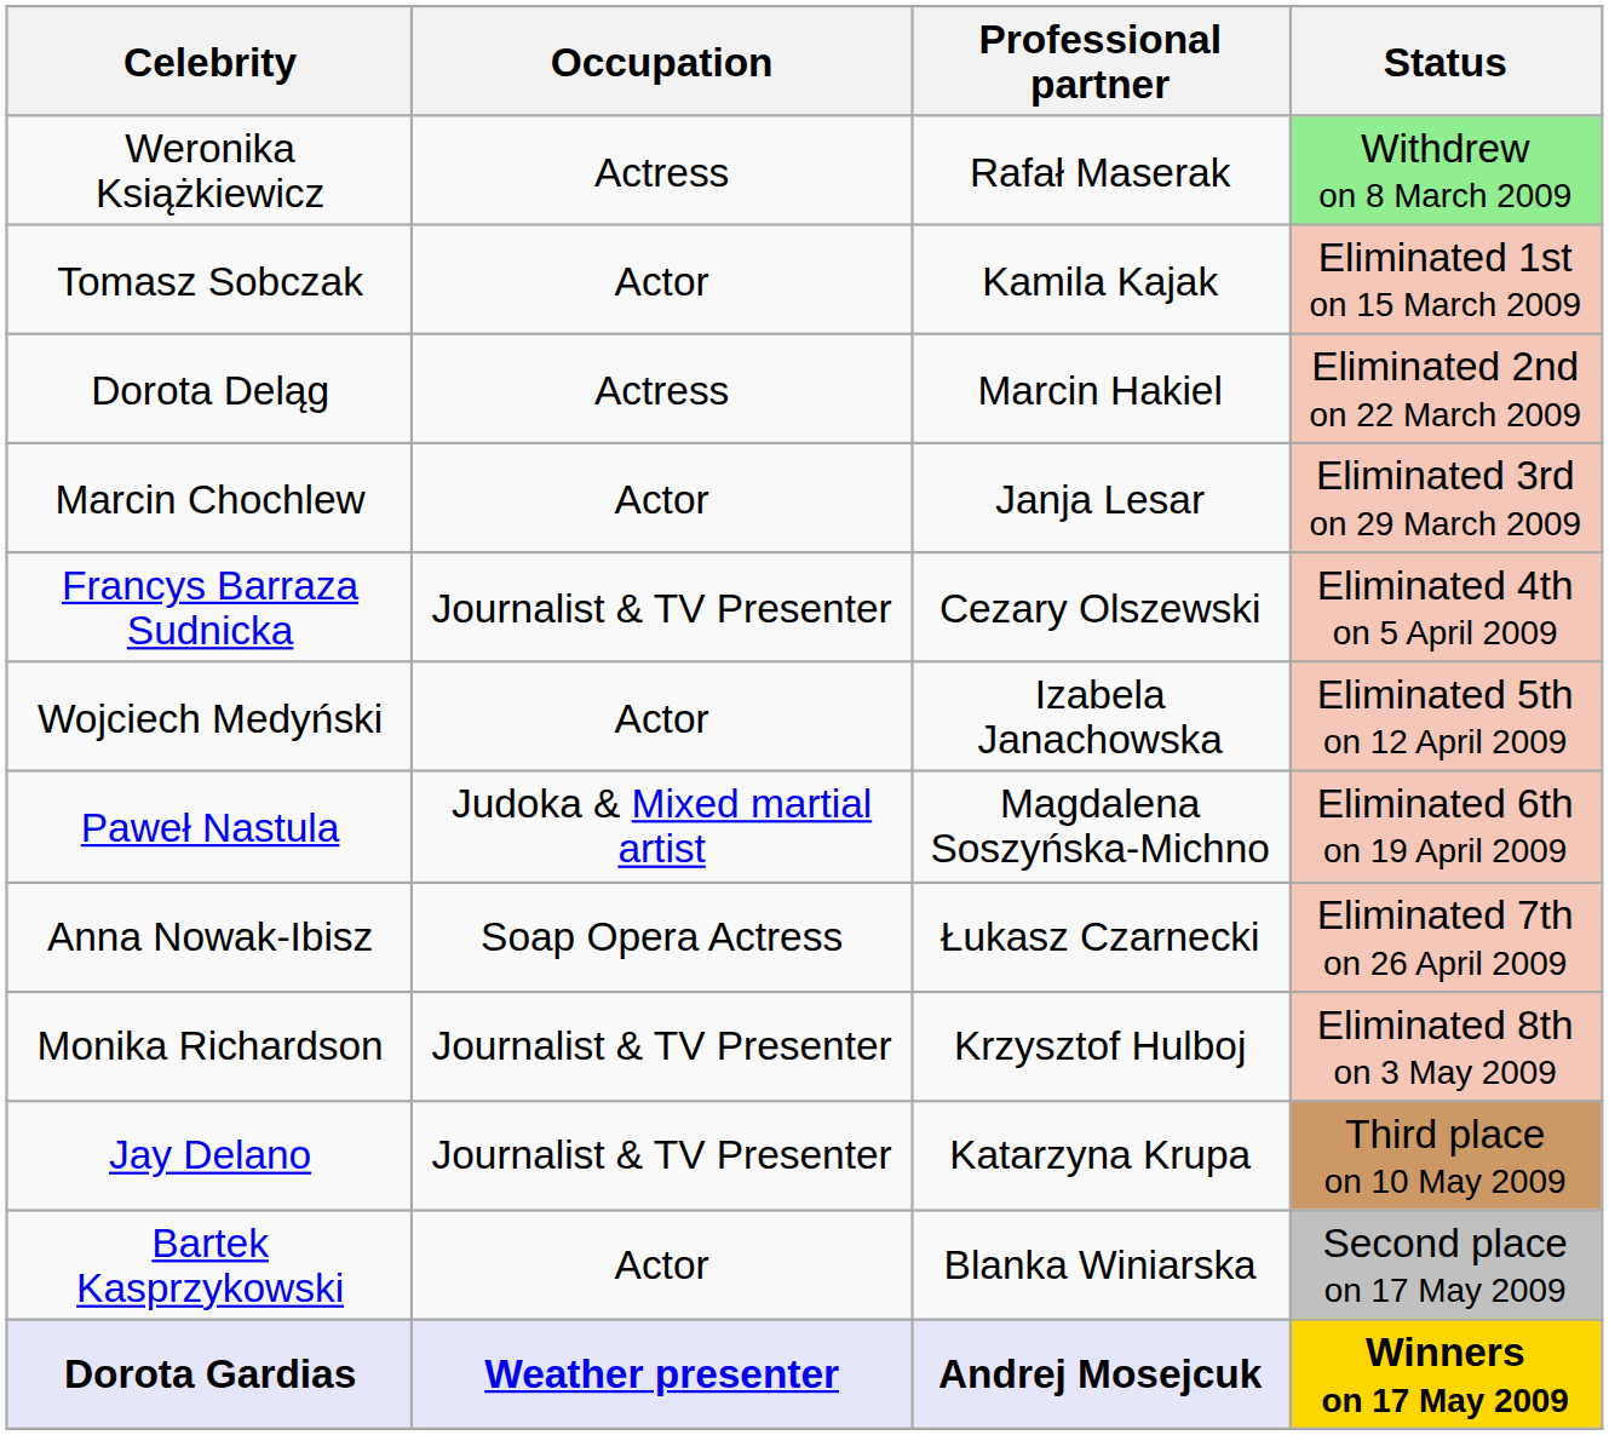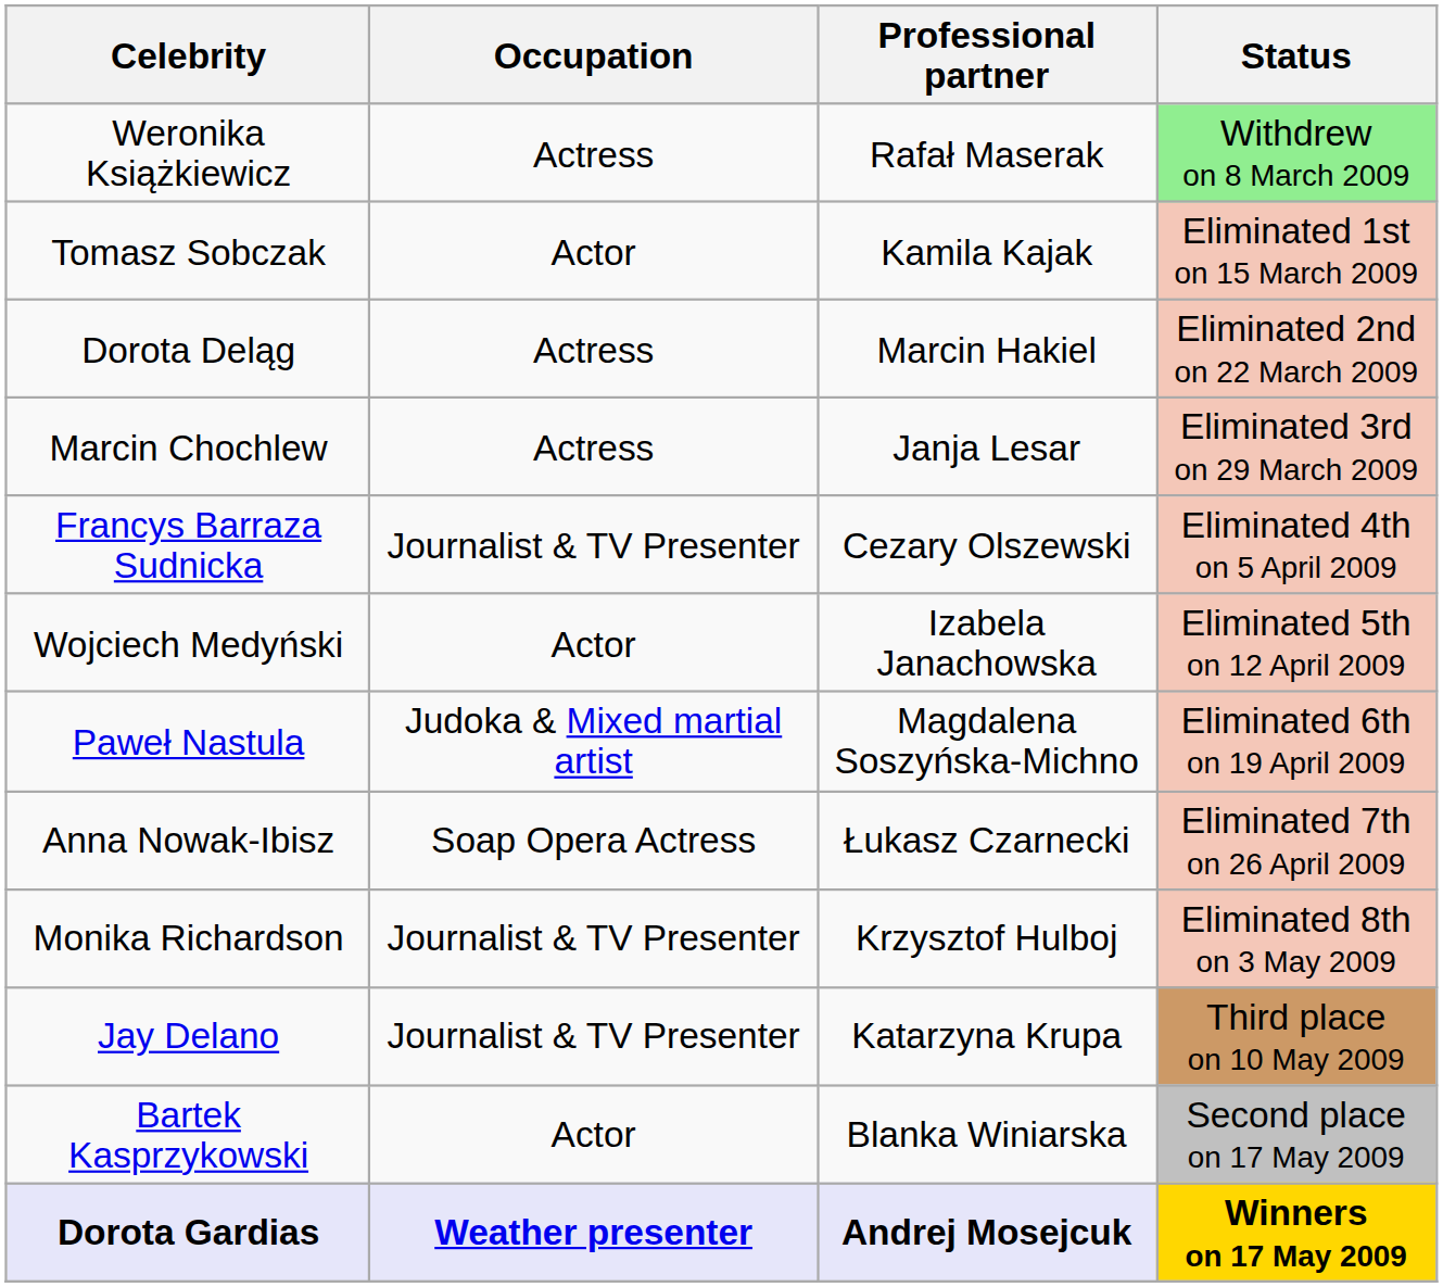Marcin Chochlew | Occupation: Actor -> Actress
